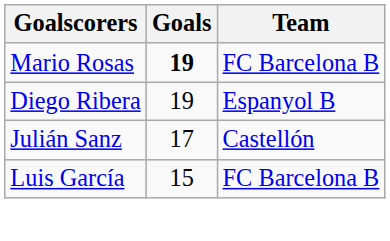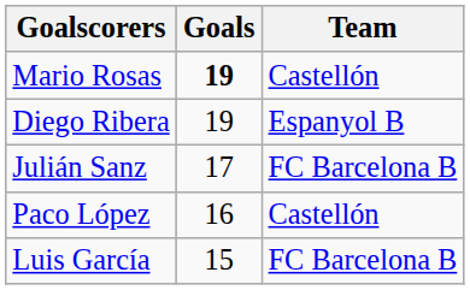Mario Rosas | Team: FC Barcelona B -> Castellón
Julián Sanz | Team: Castellón -> FC Barcelona B
+ row: Paco López | 16 | Castellón
